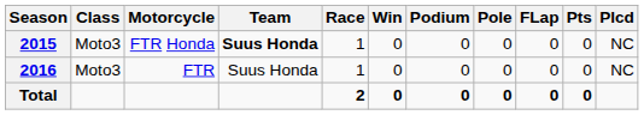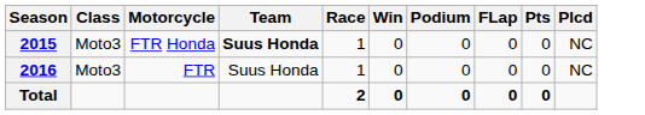- column: Pole | 0 | 0 | 0
